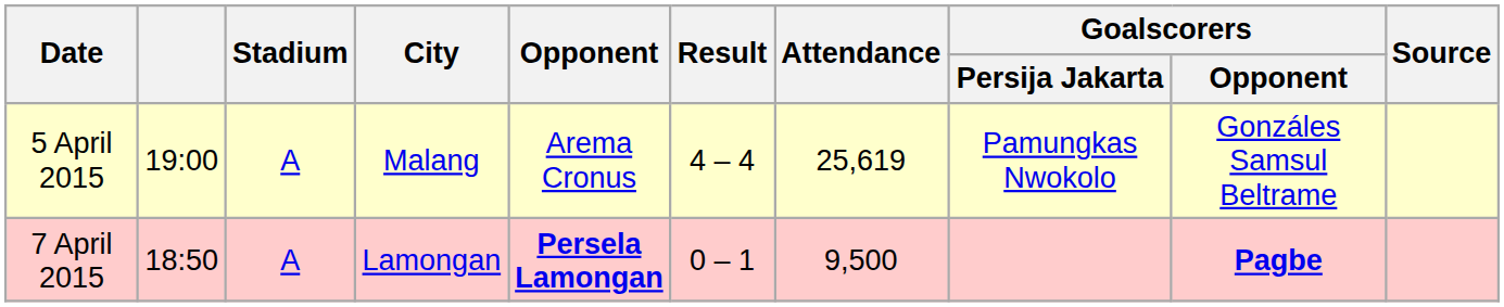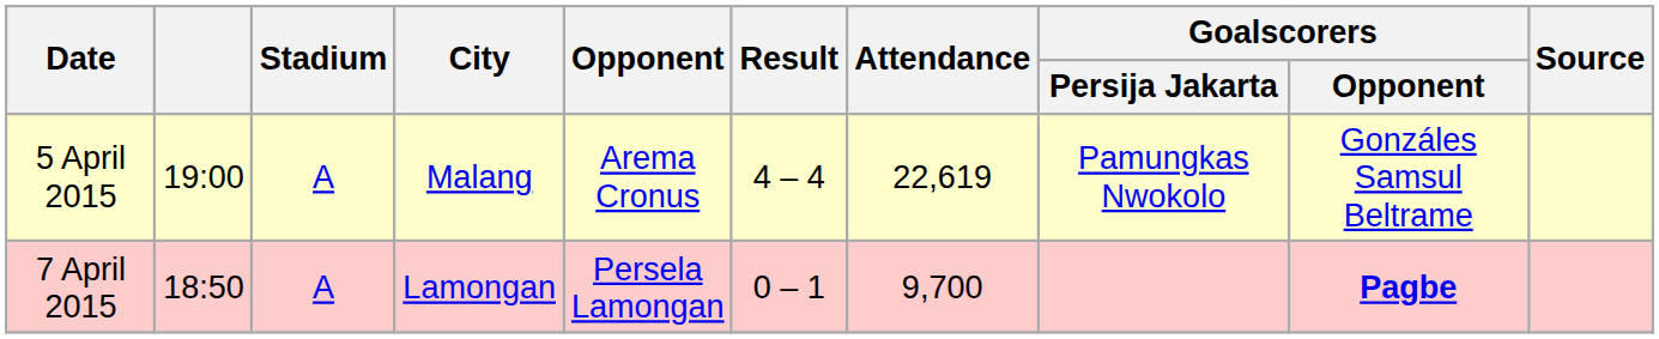5 April 2015 | Attendance: 25,619 -> 22,619
7 April 2015 | Opponent: bold -> normal
7 April 2015 | Attendance: 9,500 -> 9,700
